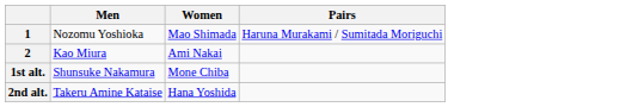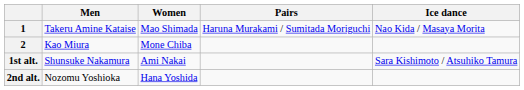+ column: Ice dance | Nao Kida / Masaya Morita | Sara Kishimoto / Atsuhiko Tamura
1 | Men: Nozomu Yoshioka -> Takeru Amine Kataise
2 | Women: Ami Nakai -> Mone Chiba
1st alt. | Women: Mone Chiba -> Ami Nakai
2nd alt. | Men: Takeru Amine Kataise -> Nozomu Yoshioka
